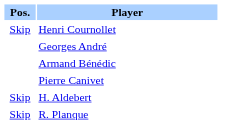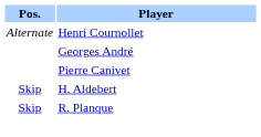Henri Cournollet | Pos.: Skip -> Alternate
- row: Armand Bénédic
